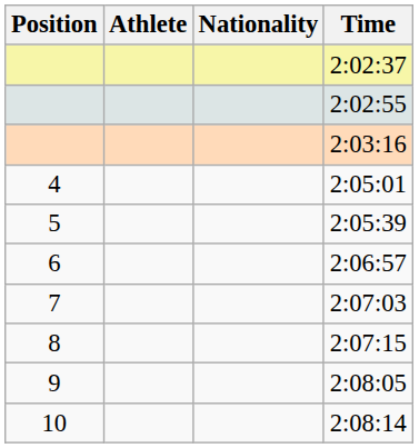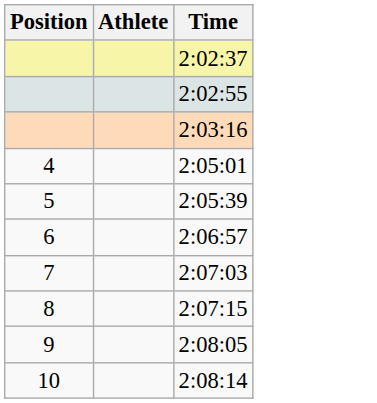- column: Nationality
